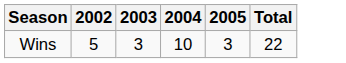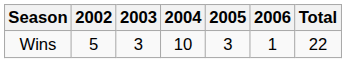+ column: 2006 | 1
